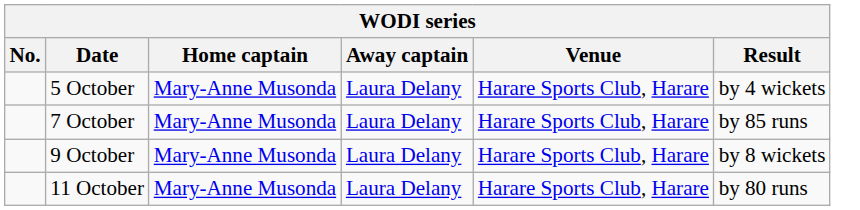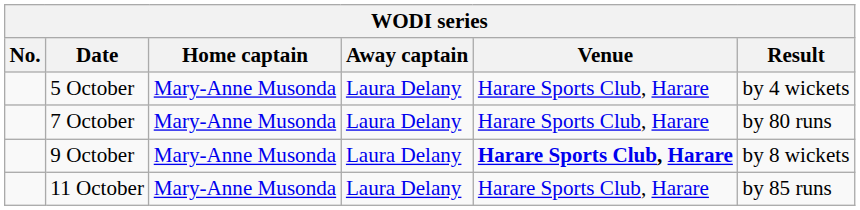7 October | Result: by 85 runs -> by 80 runs
9 October | Venue: normal -> bold
11 October | Result: by 80 runs -> by 85 runs
